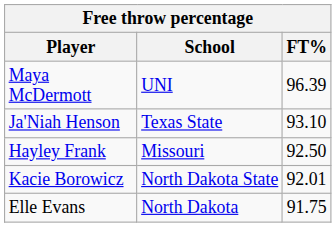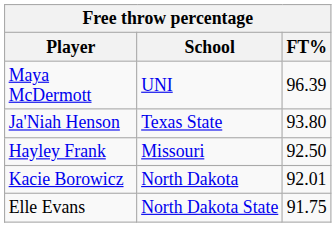Ja'Niah Henson | FT%: 93.10 -> 93.80
Kacie Borowicz | School: North Dakota State -> North Dakota
Elle Evans | School: North Dakota -> North Dakota State
